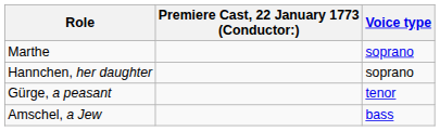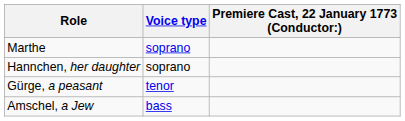columns swapped: Voice type <-> Premiere Cast, 22 January 1773 (Conductor:)
